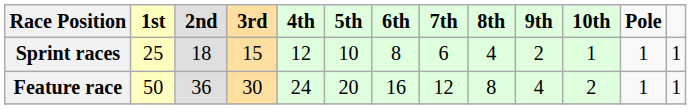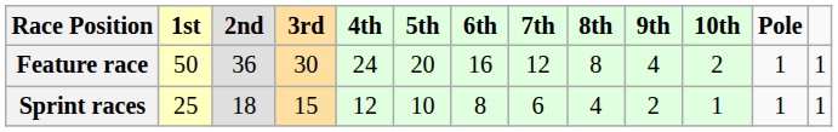rows swapped: Sprint races <-> Feature race
